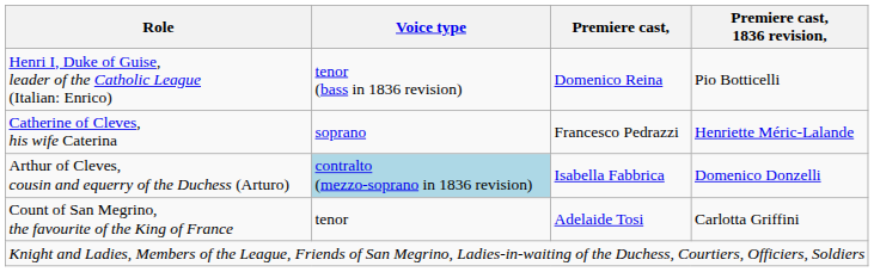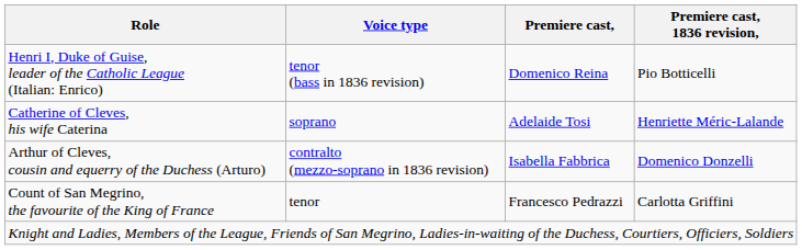Catherine of Cleves, his wife Caterina | Premiere cast,: Francesco Pedrazzi -> Adelaide Tosi
Arthur of Cleves, cousin and equerry of the Duchess (Arturo) | Voice type: lightblue background -> no background
Count of San Megrino, the favourite of the King of France | Premiere cast,: Adelaide Tosi -> Francesco Pedrazzi
